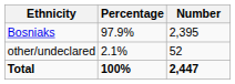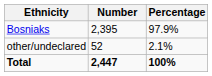columns swapped: Number <-> Percentage
